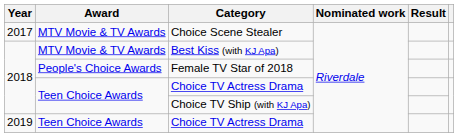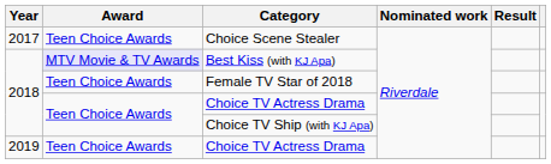Choice Scene Stealer | Award: MTV Movie & TV Awards -> Teen Choice Awards
Best Kiss (with KJ Apa) | Award: no background -> lavender background
Female TV Star of 2018 | Award: People's Choice Awards -> Teen Choice Awards
